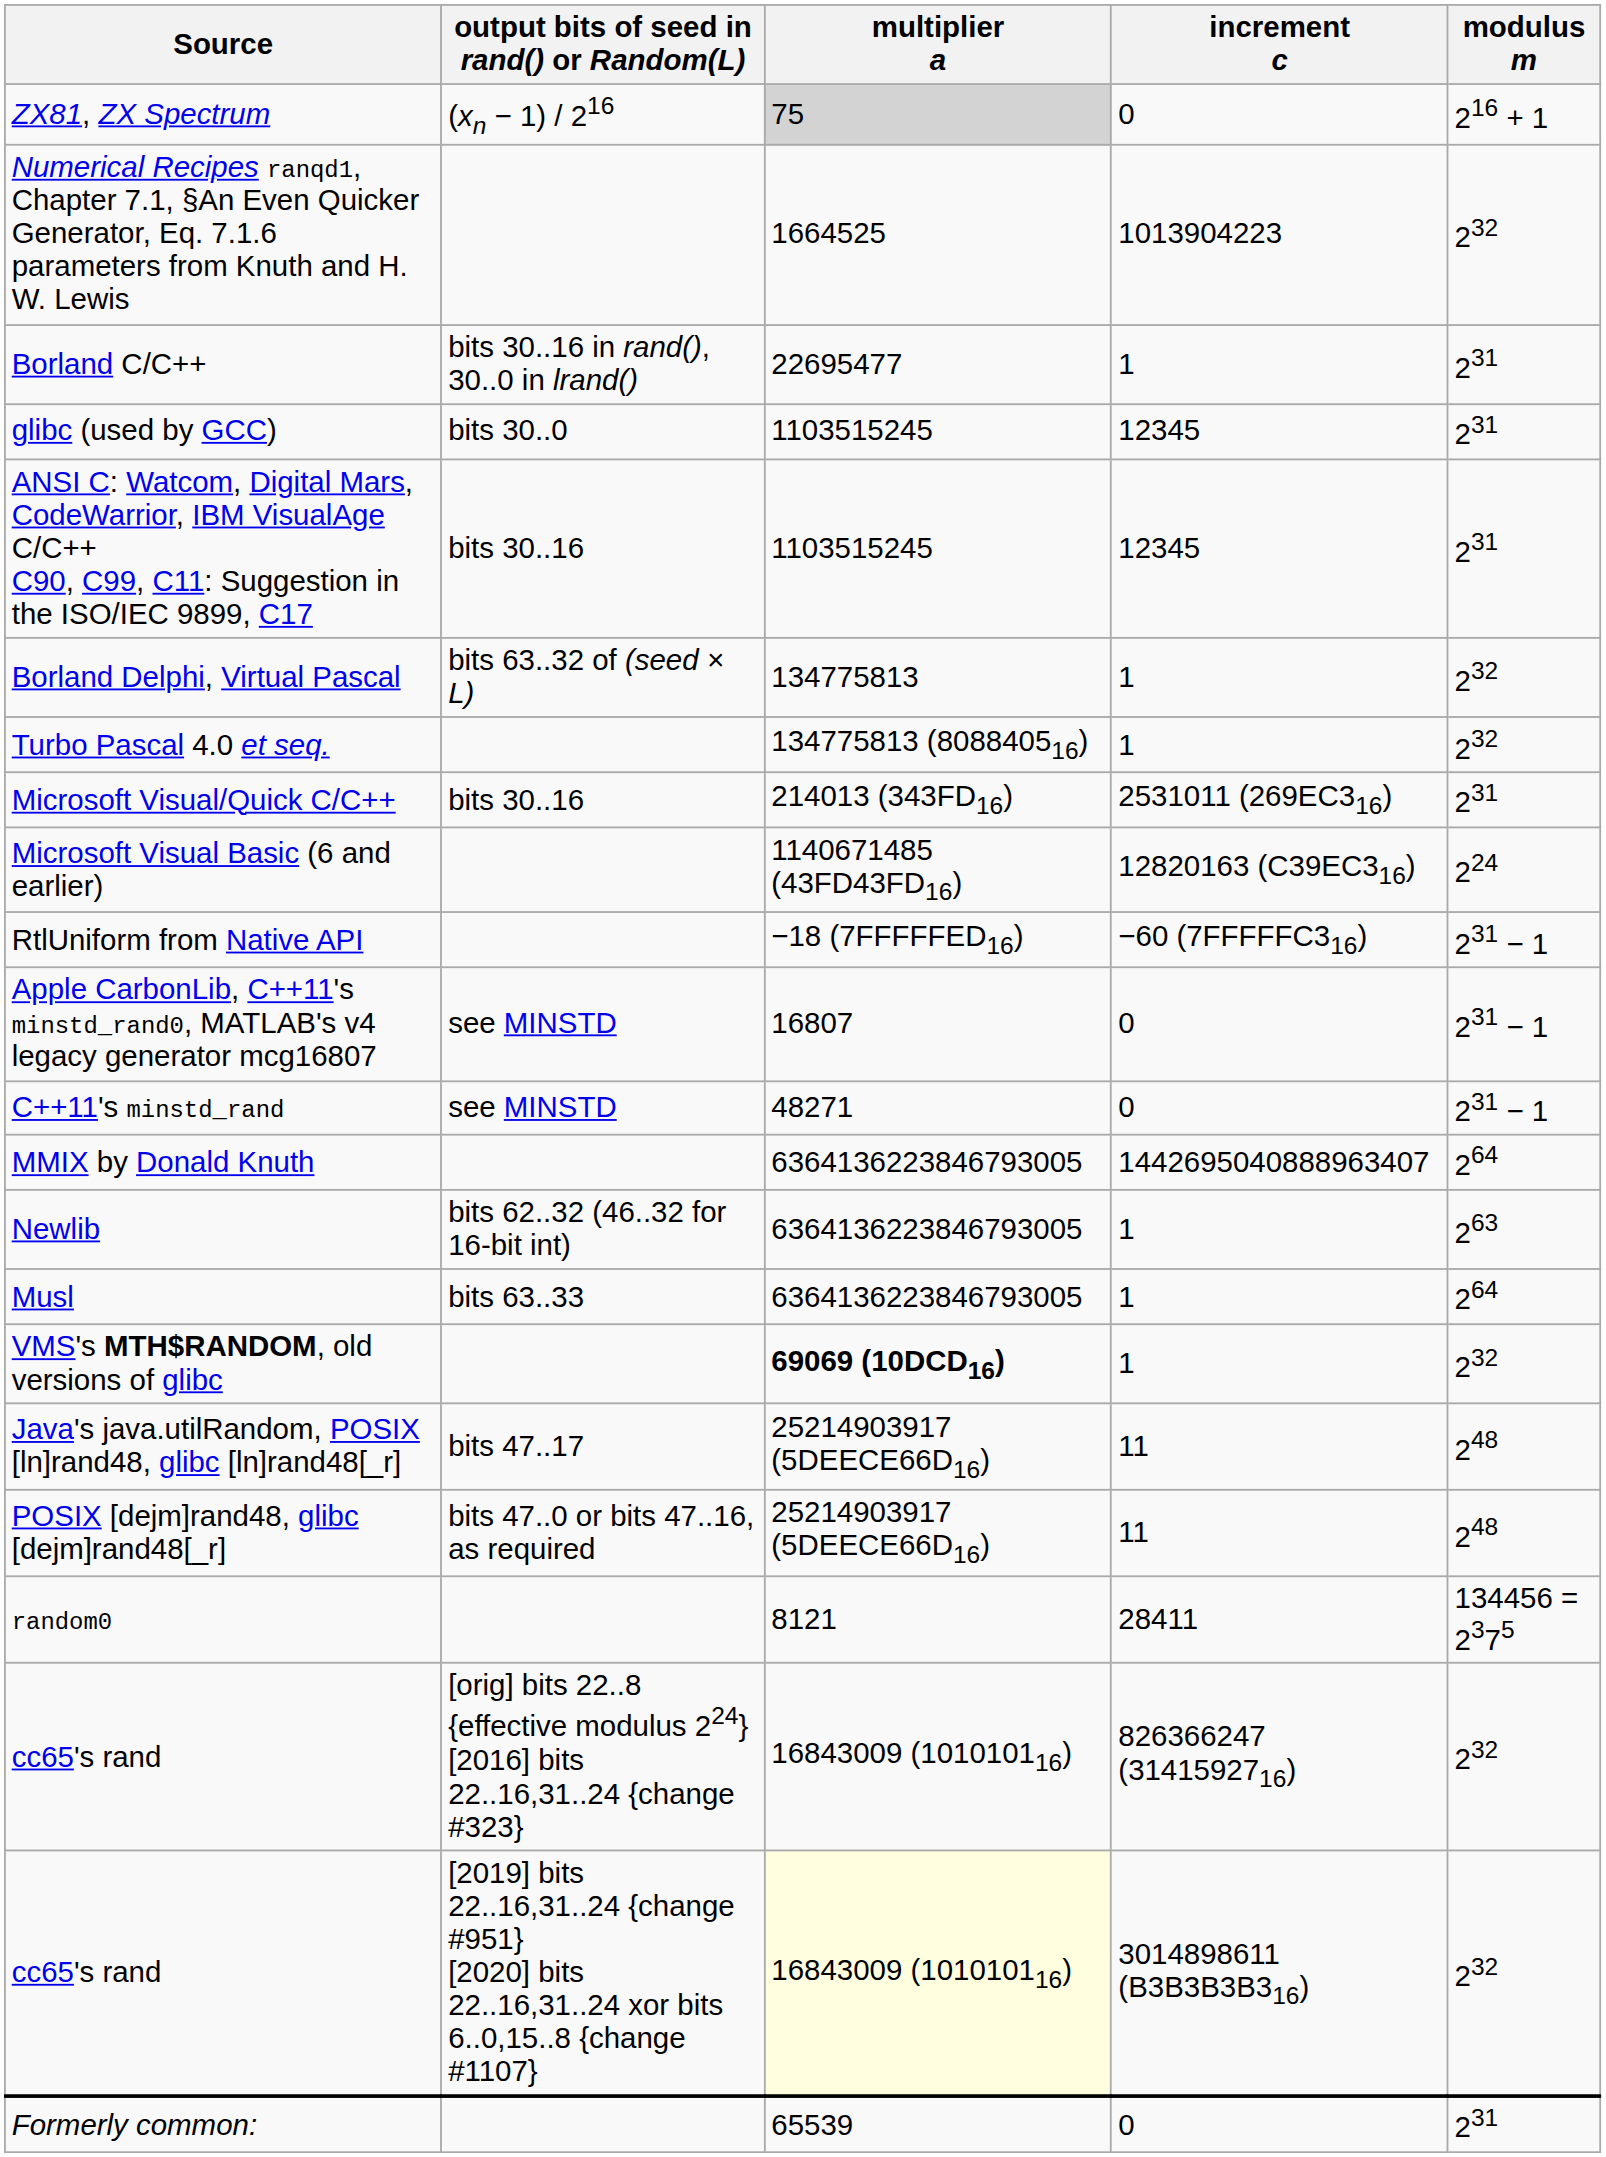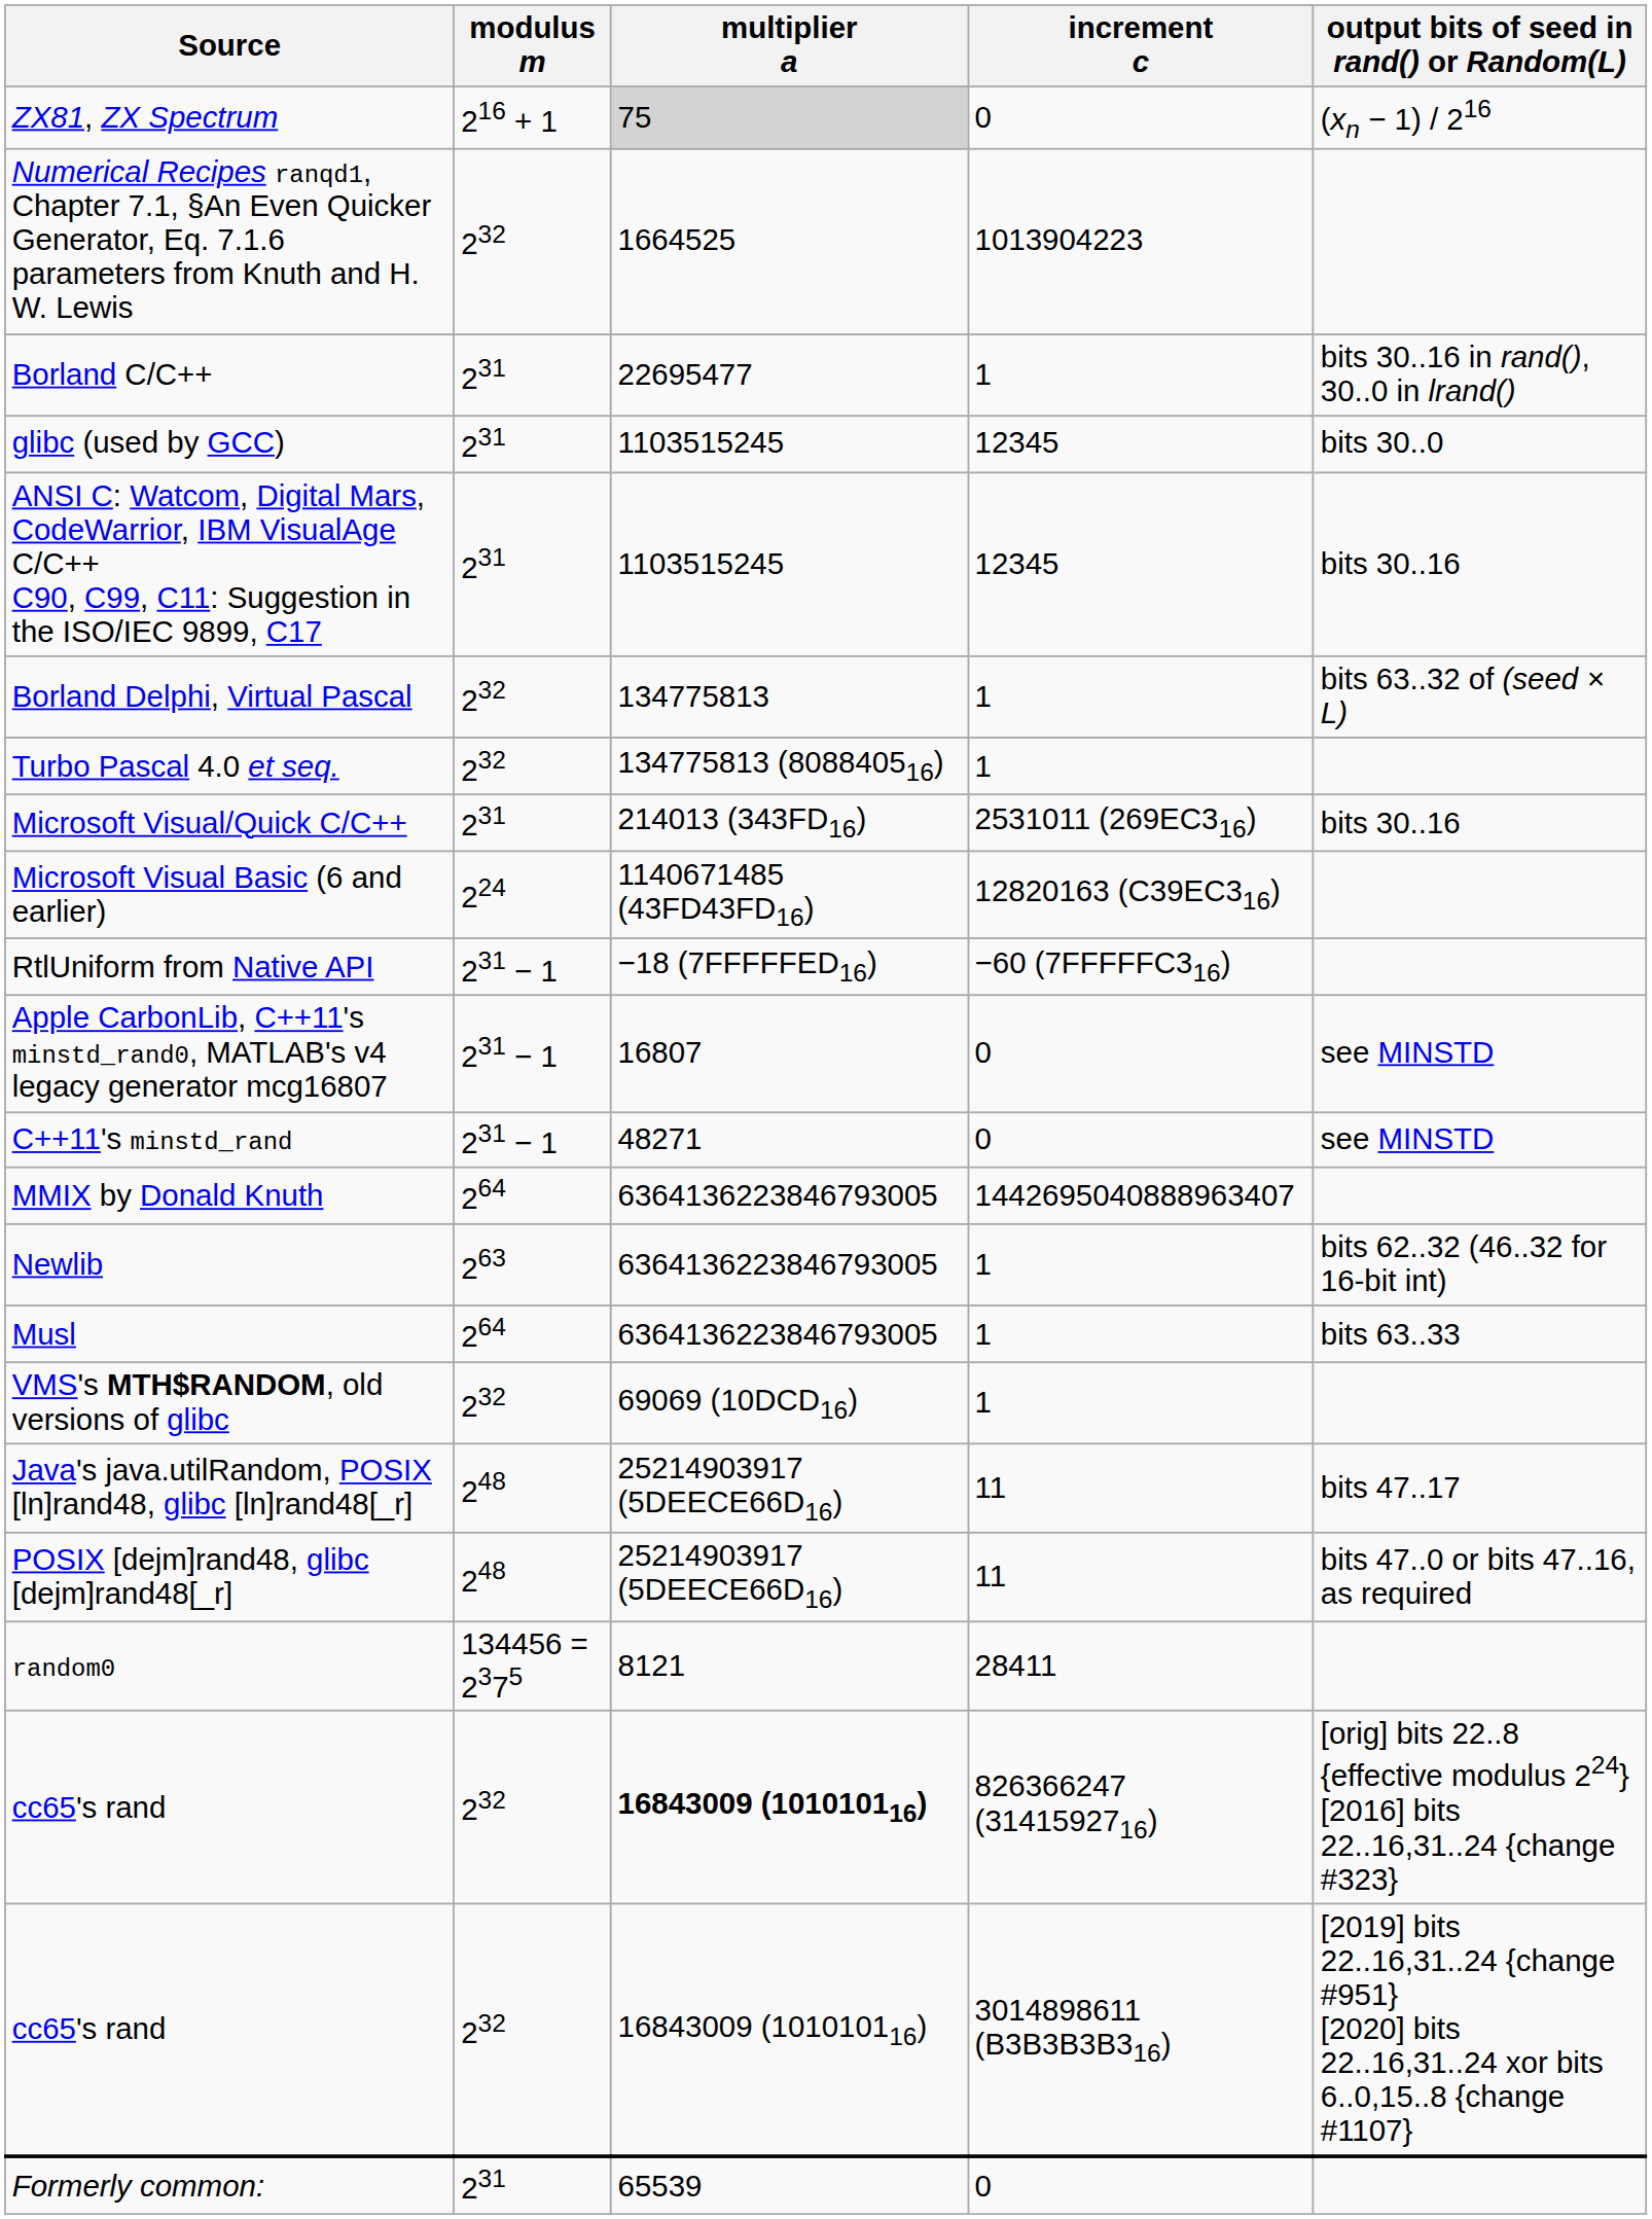columns swapped: modulus m <-> output bits of seed in rand() or Random(L)
VMS's MTH$RANDOM, old versions of glibc | multiplier a: bold -> normal
cc65's rand / 826366247 (3141592716) | multiplier a: normal -> bold
cc65's rand / 3014898611 (B3B3B3B316) | multiplier a: lightyellow background -> no background
